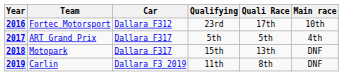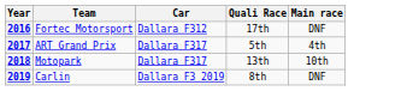- column: Qualifying | 23rd | 5th | 15th | 11th
2016 | Main race: 10th -> DNF
2018 | Main race: DNF -> 10th
